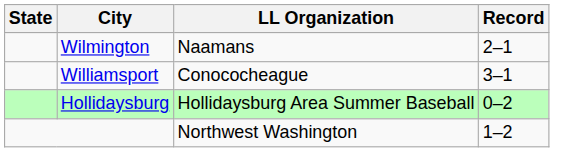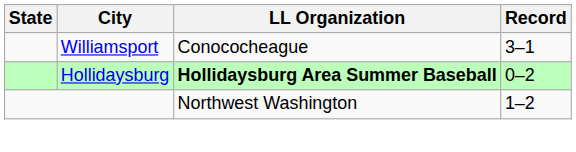- row: Wilmington | Naamans | 2–1
Hollidaysburg | LL Organization: normal -> bold
